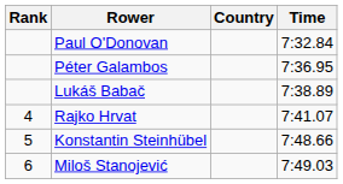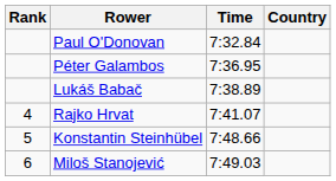columns swapped: Country <-> Time
